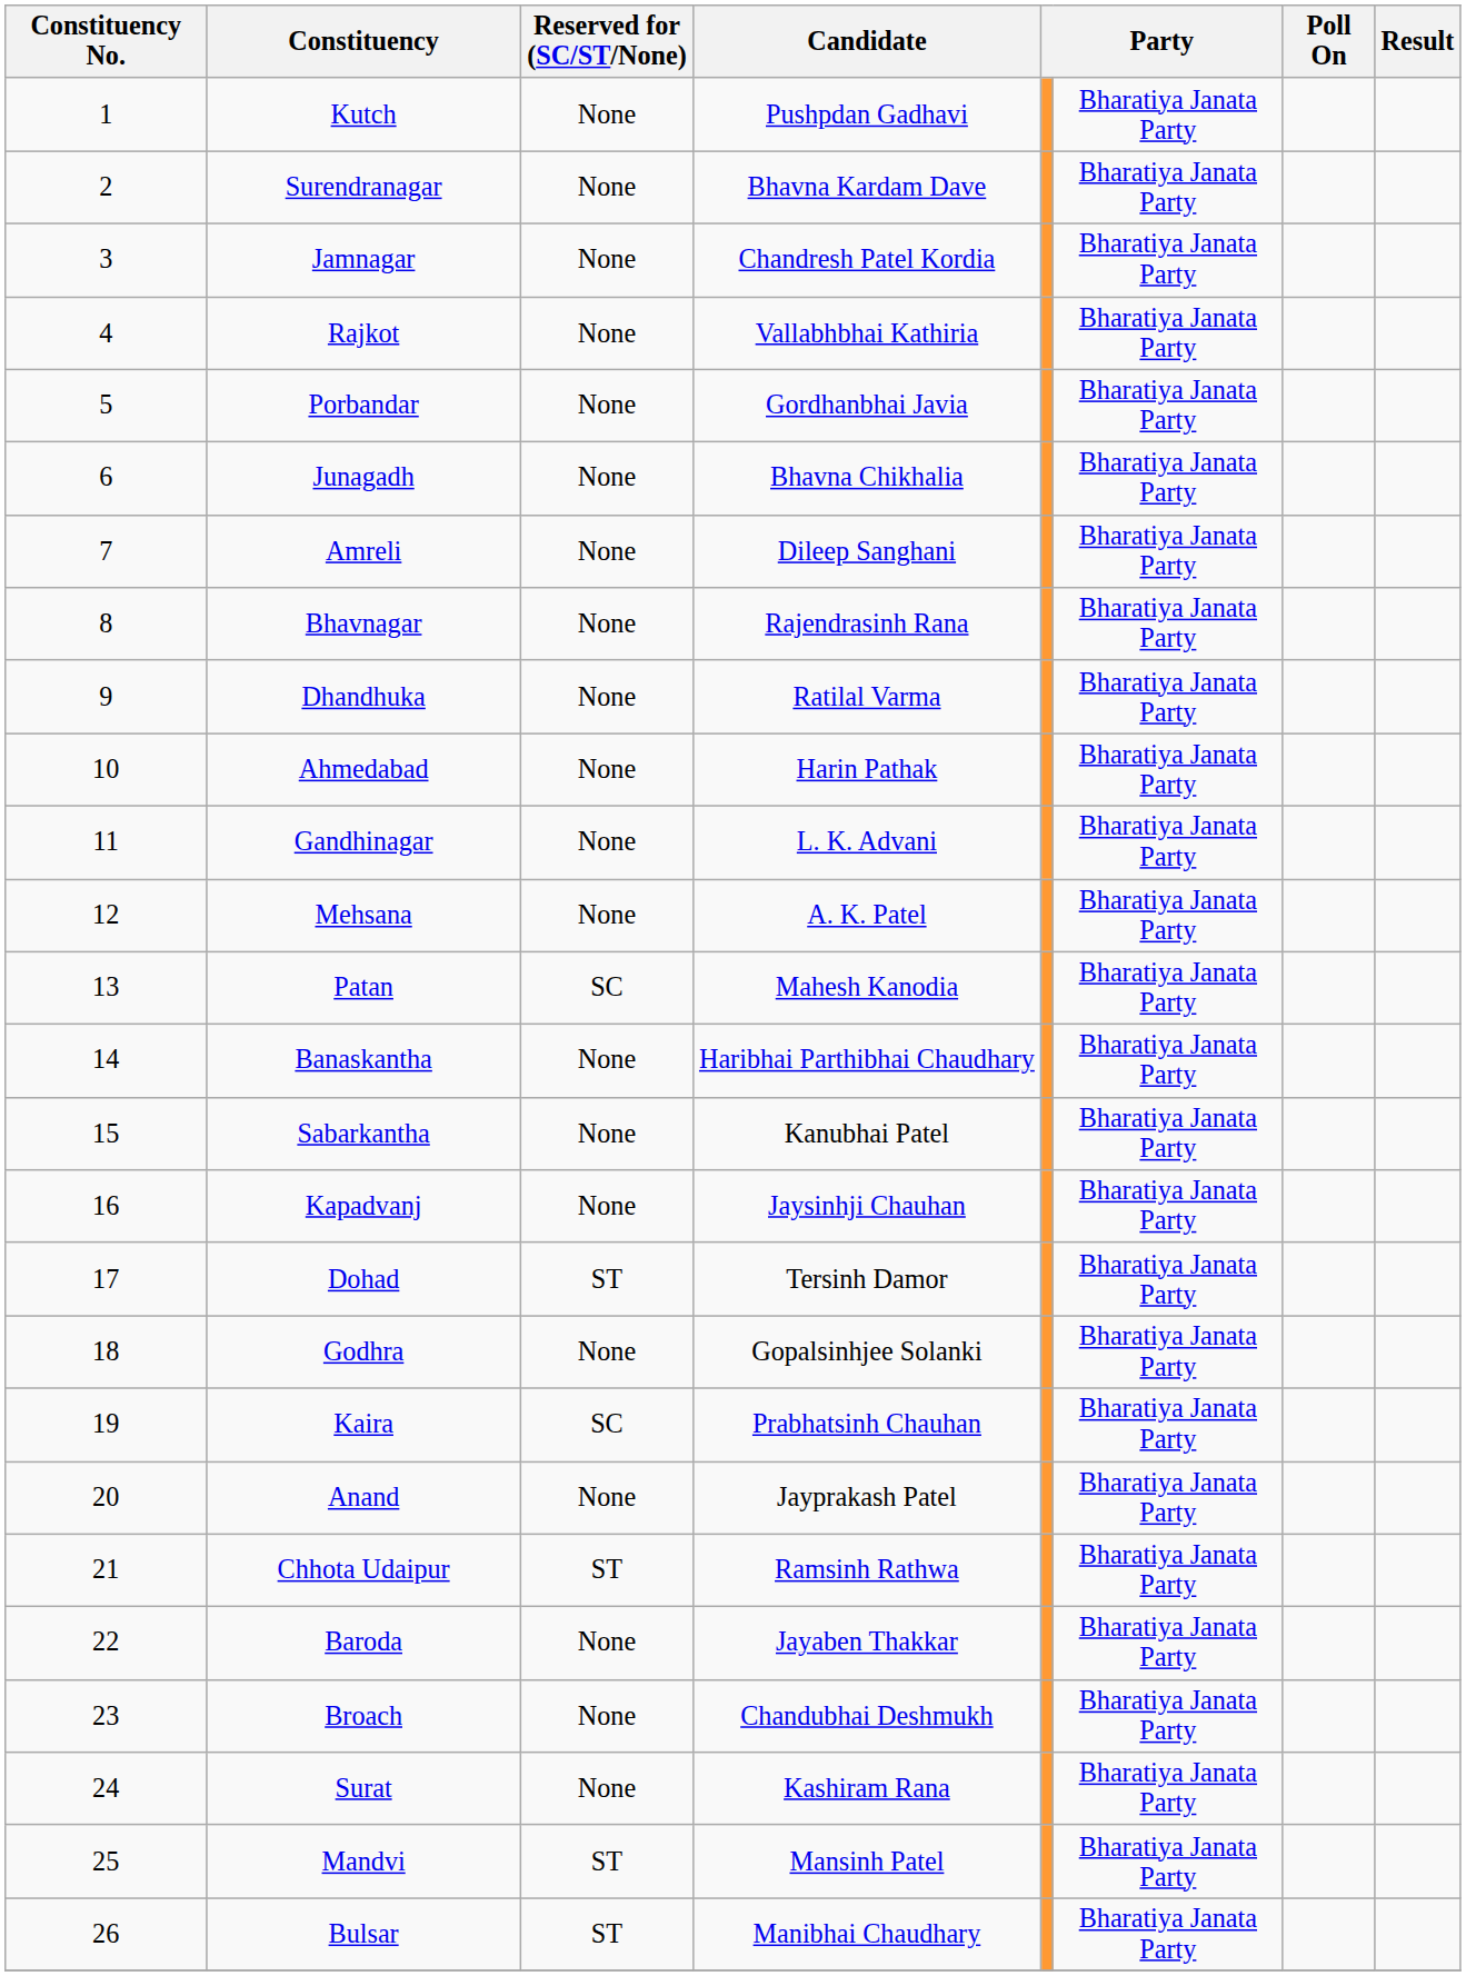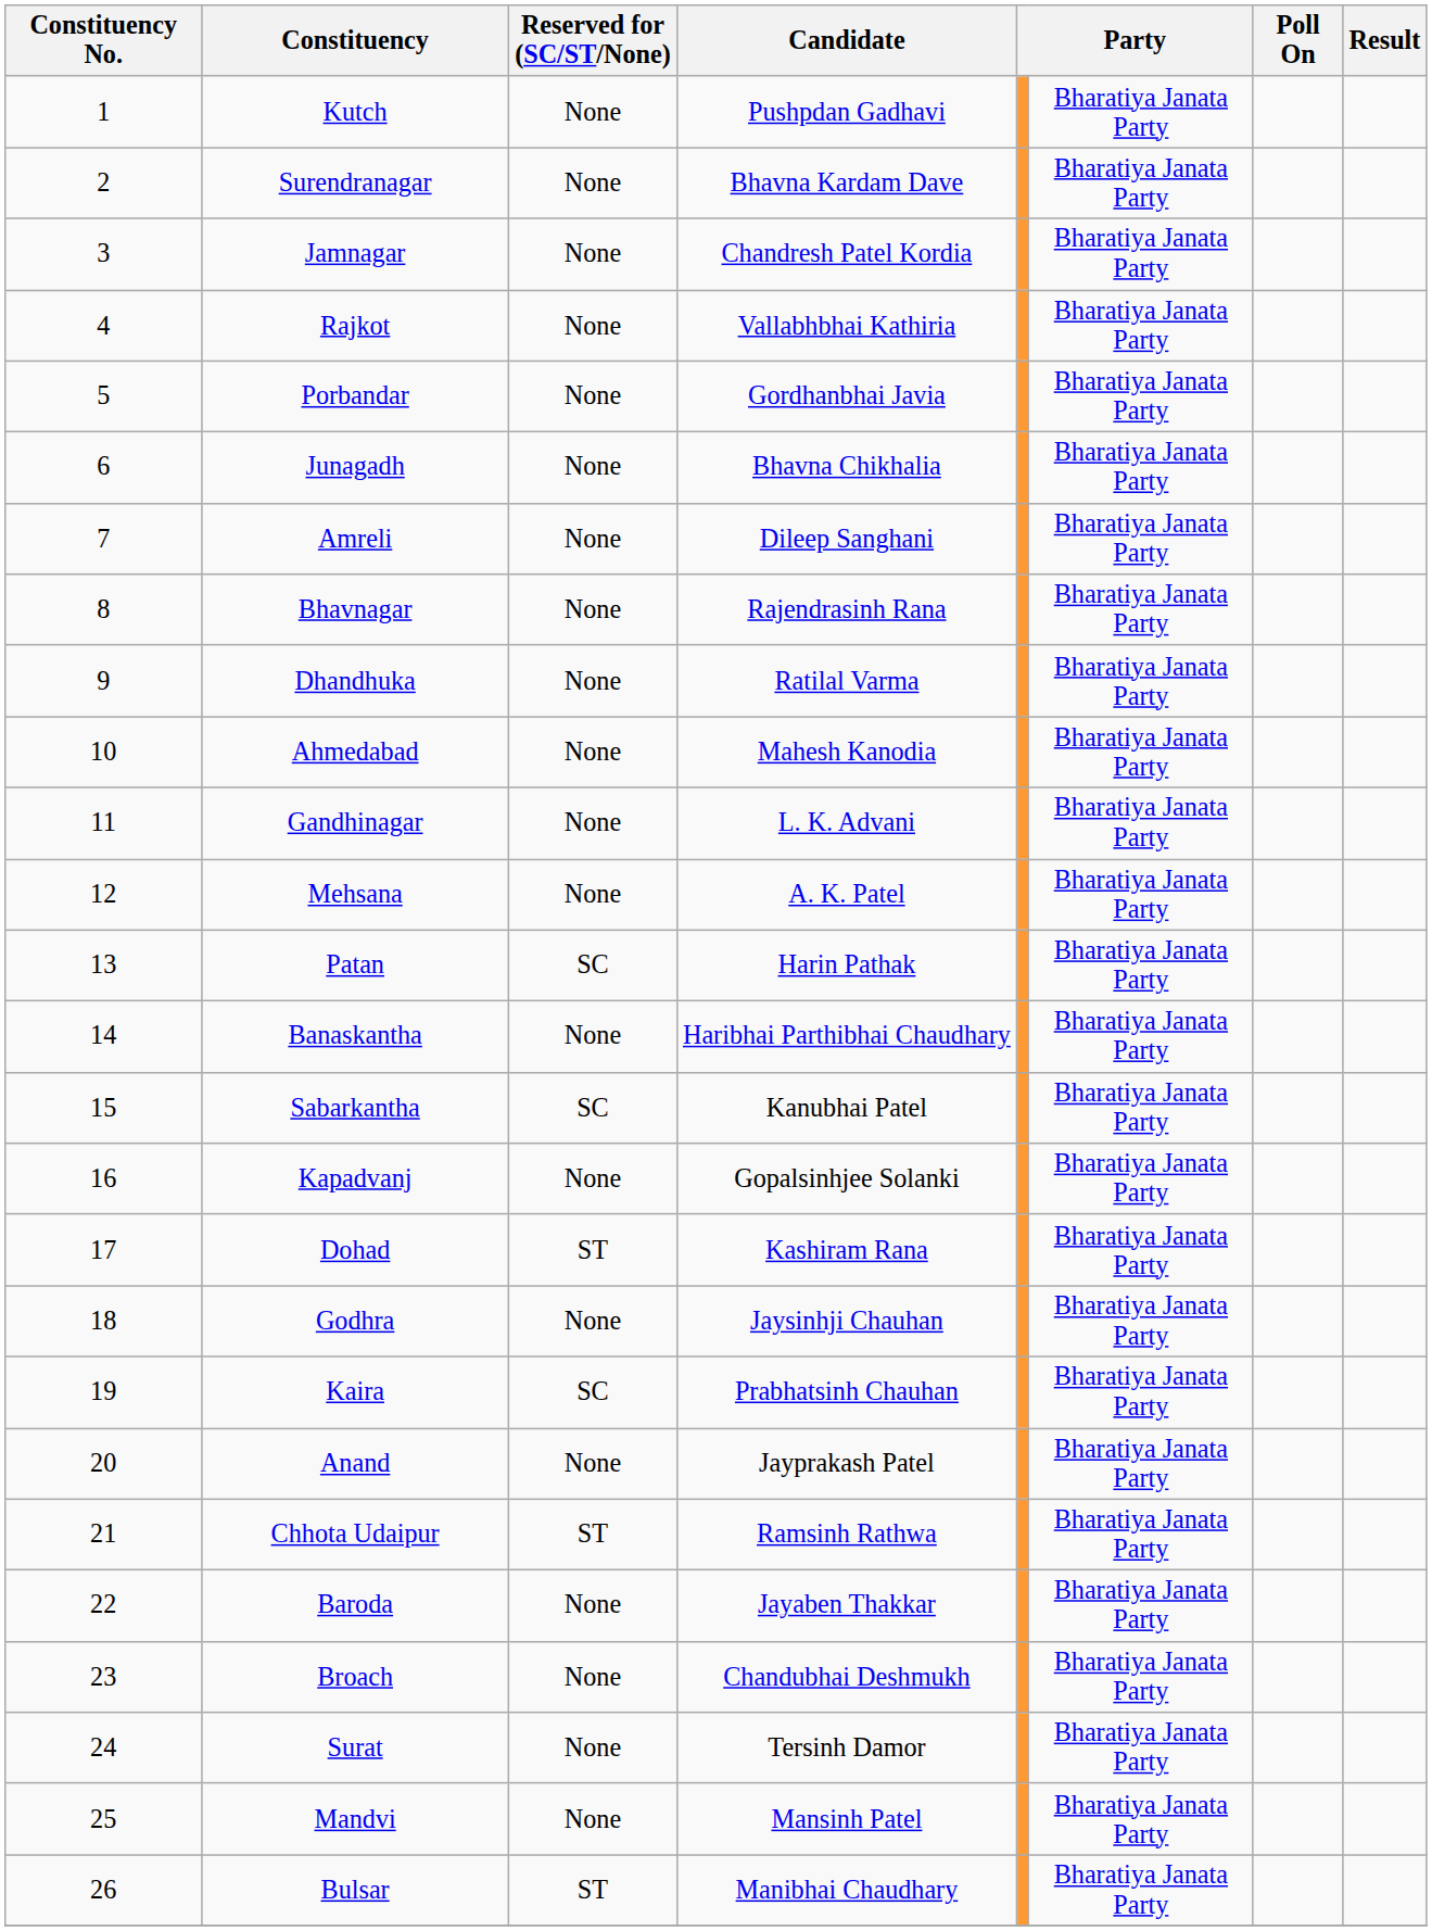Ahmedabad | Candidate: Harin Pathak -> Mahesh Kanodia
Patan | Candidate: Mahesh Kanodia -> Harin Pathak
Sabarkantha | Reserved for (SC/ST/None): None -> SC
Kapadvanj | Candidate: Jaysinhji Chauhan -> Gopalsinhjee Solanki
Dohad | Candidate: Tersinh Damor -> Kashiram Rana
Godhra | Candidate: Gopalsinhjee Solanki -> Jaysinhji Chauhan
Surat | Candidate: Kashiram Rana -> Tersinh Damor
Mandvi | Reserved for (SC/ST/None): ST -> None
